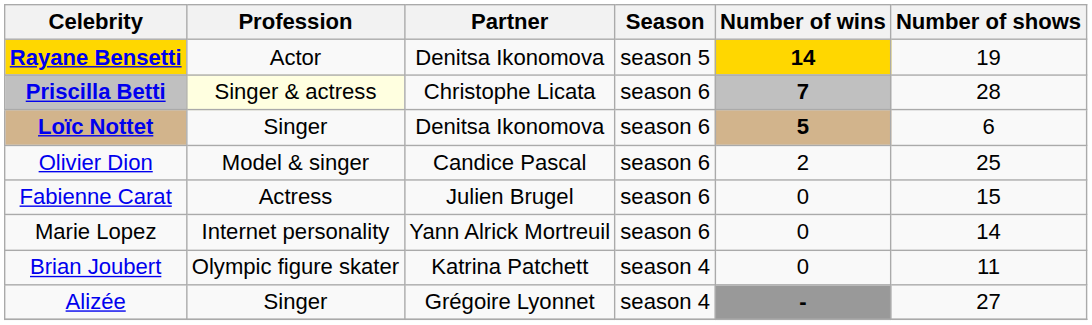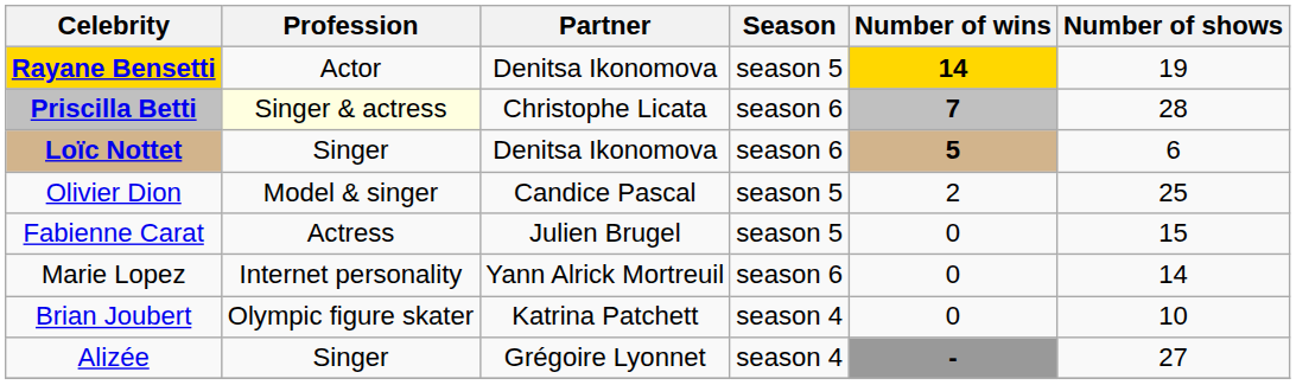Olivier Dion | Season: season 6 -> season 5
Fabienne Carat | Season: season 6 -> season 5
Brian Joubert | Number of shows: 11 -> 10
